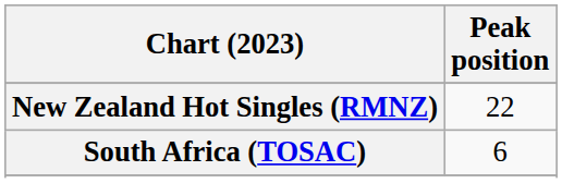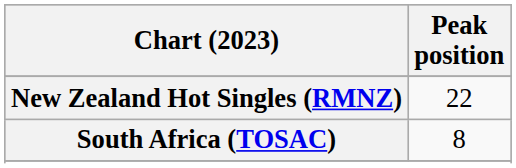South Africa (TOSAC) | Peak position: 6 -> 8
